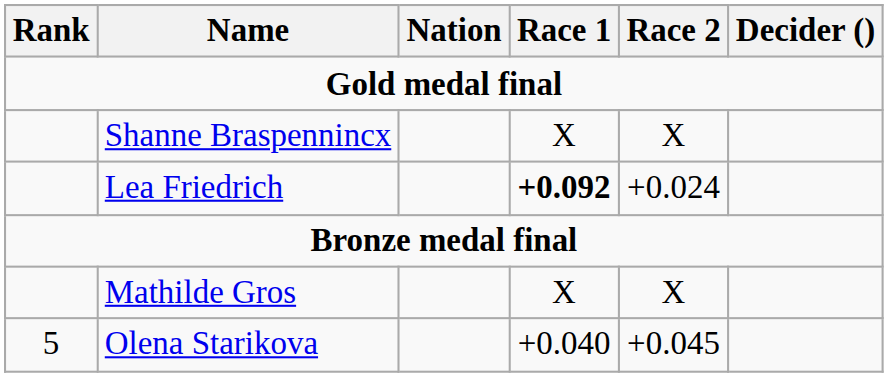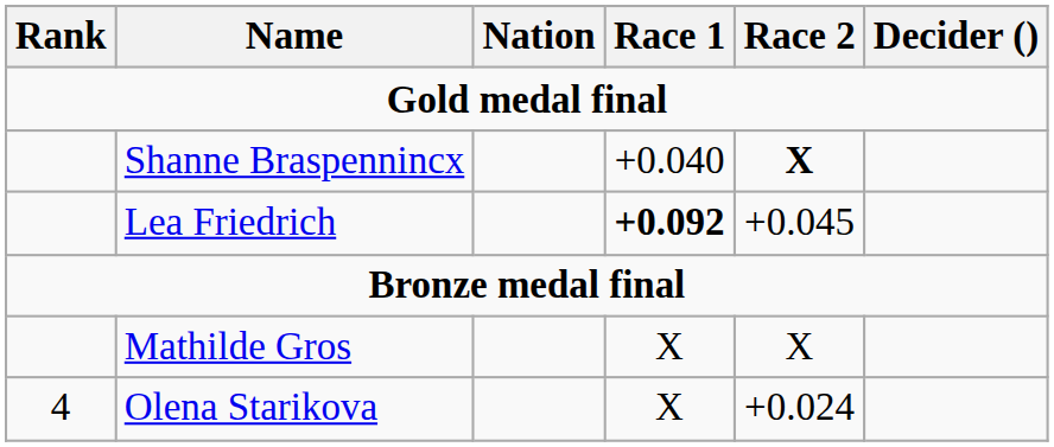Shanne Braspennincx | Race 1: X -> +0.040
Shanne Braspennincx | Race 2: normal -> bold
Lea Friedrich | Race 2: +0.024 -> +0.045
Olena Starikova | Rank: 5 -> 4
Olena Starikova | Race 1: +0.040 -> X
Olena Starikova | Race 2: +0.045 -> +0.024
